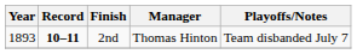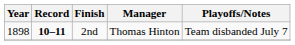2nd | Year: 1893 -> 1898
